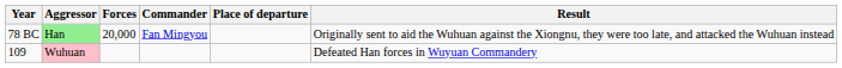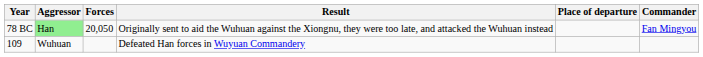columns swapped: Commander <-> Result
78 BC | Forces: 20,000 -> 20,050
109 | Aggressor: pink background -> no background
